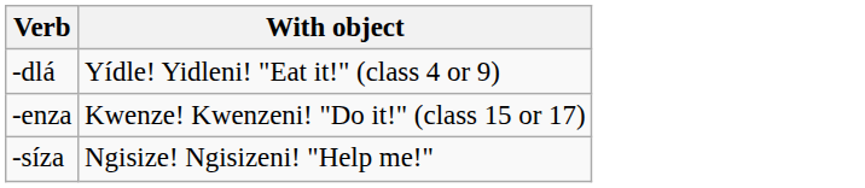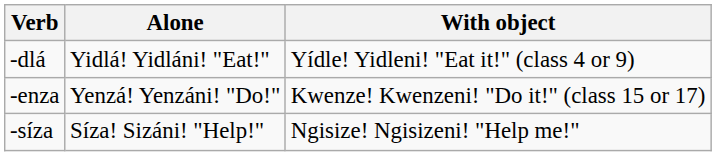+ column: Alone | Yidlá! Yidláni! "Eat!" | Yenzá! Yenzáni! "Do!" | Síza! Sizáni! "Help!"
